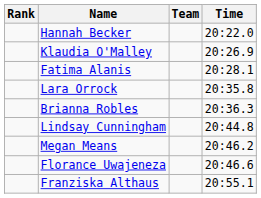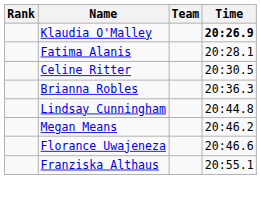- row: Hannah Becker | 20:22.0
Klaudia O'Malley | Time: normal -> bold
+ row: Celine Ritter | 20:30.5
- row: Lara Orrock | 20:35.8
